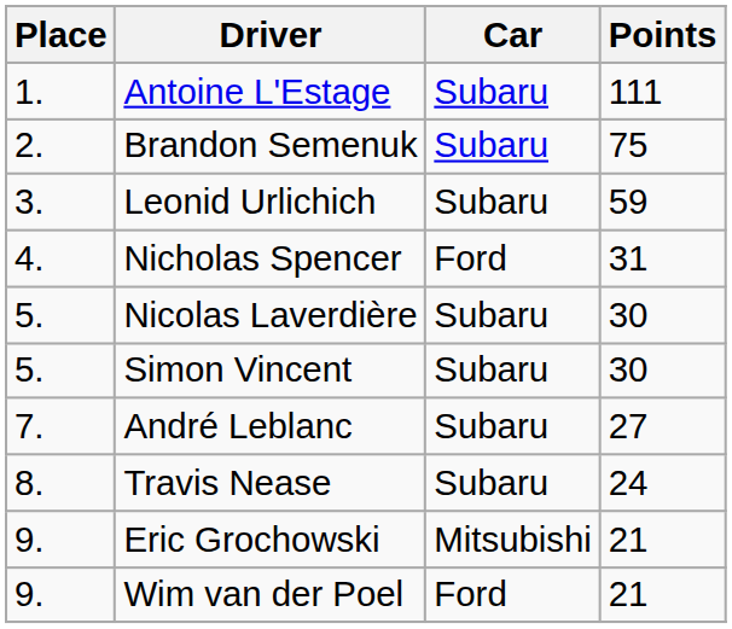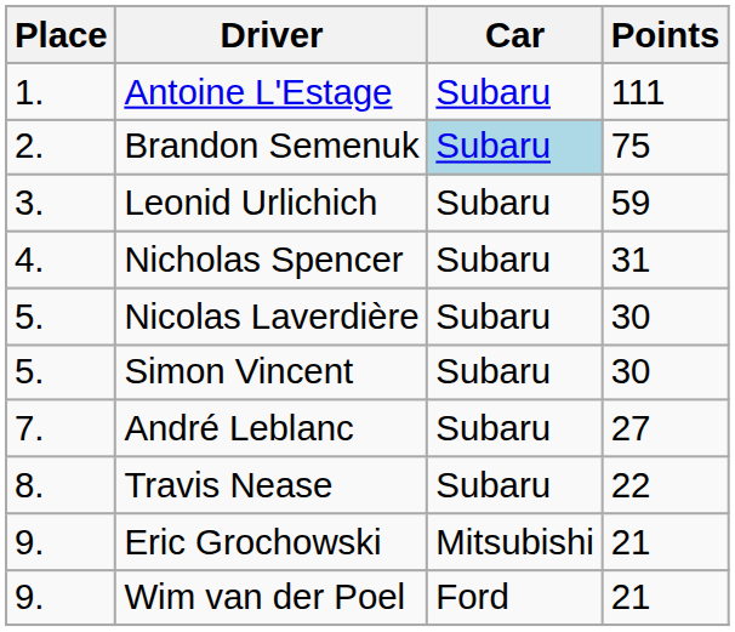Brandon Semenuk | Car: no background -> lightblue background
Nicholas Spencer | Car: Ford -> Subaru
Travis Nease | Points: 24 -> 22
